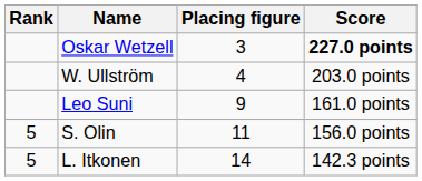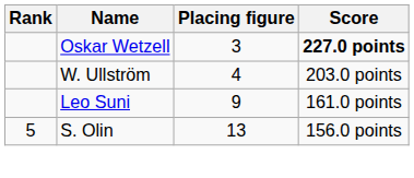S. Olin | Placing figure: 11 -> 13
- row: 5 | L. Itkonen | 14 | 142.3 points
